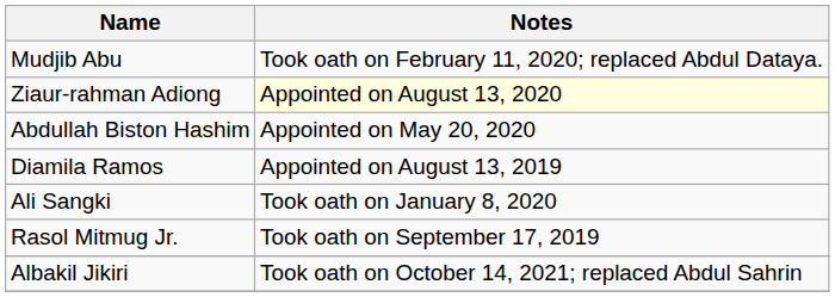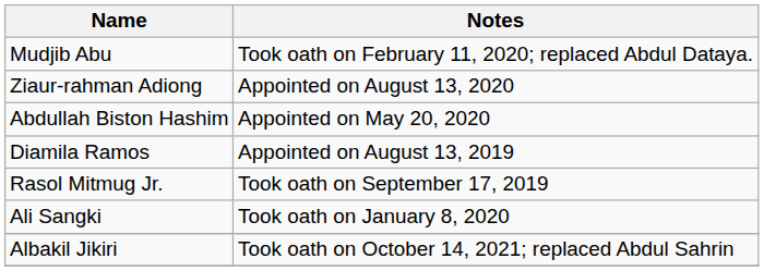Ziaur-rahman Adiong | Notes: lightyellow background -> no background
rows swapped: Ali Sangki <-> Rasol Mitmug Jr.
